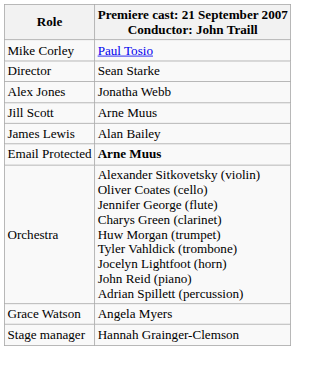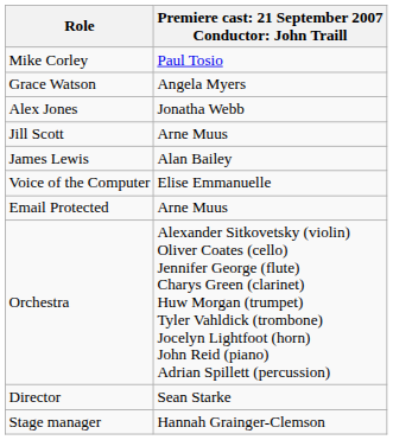rows swapped: Grace Watson <-> Director
+ row: Voice of the Computer | Elise Emmanuelle
Email Protected | column 2: bold -> normal
